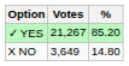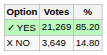✓ YES | Votes: 21,267 -> 21,269
